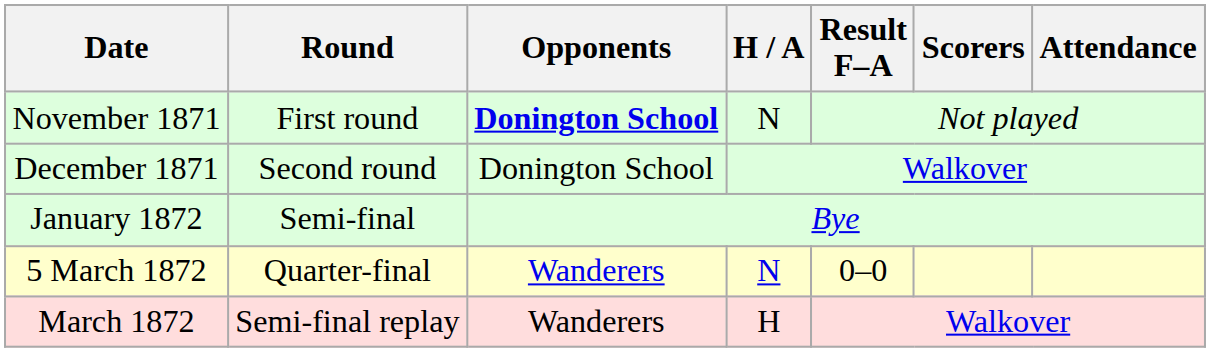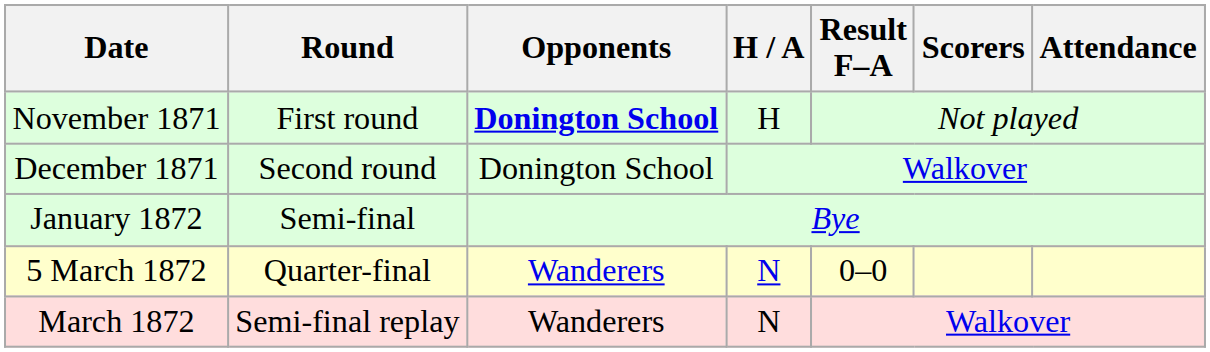November 1871 | H / A: N -> H
March 1872 | H / A: H -> N
